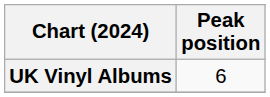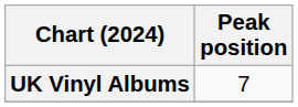UK Vinyl Albums | Peak position: 6 -> 7
